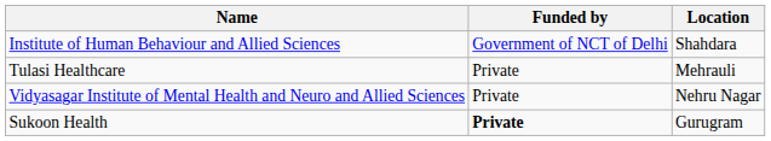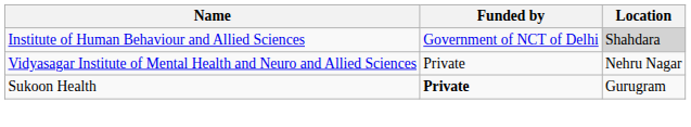Institute of Human Behaviour and Allied Sciences | Location: no background -> lightgrey background
- row: Tulasi Healthcare | Private | Mehrauli
